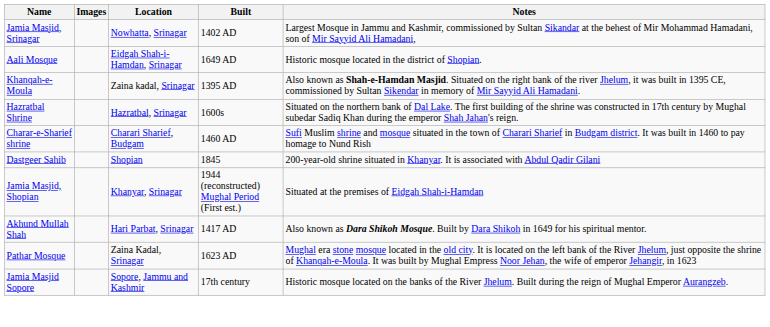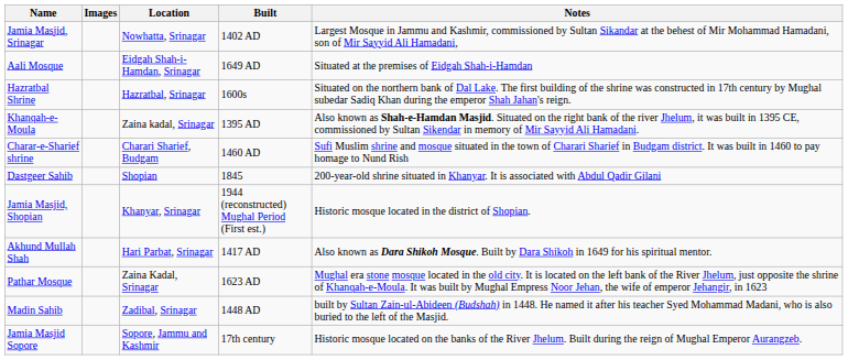Aali Mosque | Notes: Historic mosque located in the district of Shopian. -> Situated at the premises of Eidgah Shah-i-Hamdan
rows swapped: Hazratbal Shrine <-> Khanqah-e-Moula
Jamia Masjid, Shopian | Notes: Situated at the premises of Eidgah Shah-i-Hamdan -> Historic mosque located in the district of Shopian.
+ row: Madin Sahib | Zadibal, Srinagar | 1448 AD | built by Sultan Zain-ul-Abideen (Budshah) in 1448. He named it after his teacher Syed Mohammad Madani, who is also buried to the left of the Masjid.
